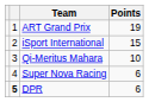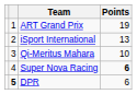iSport International | Points: 15 -> 13
Super Nova Racing | Points: normal -> bold
